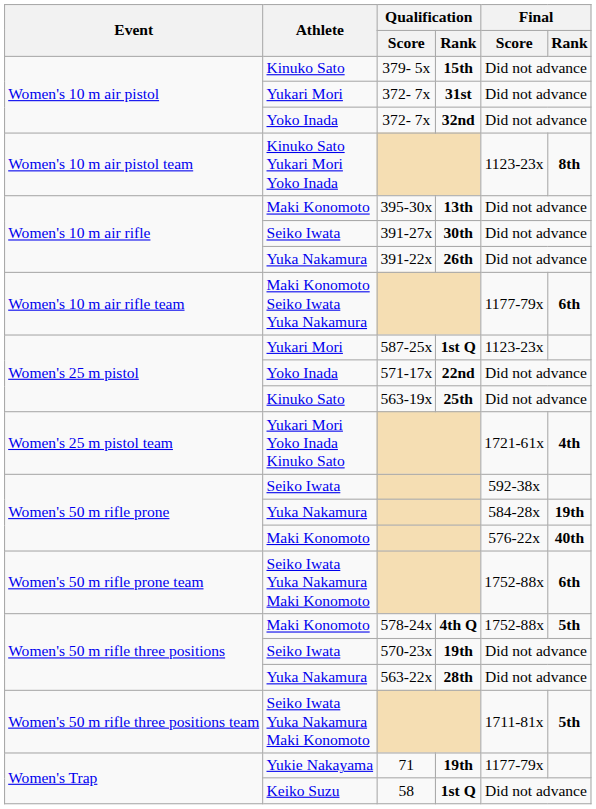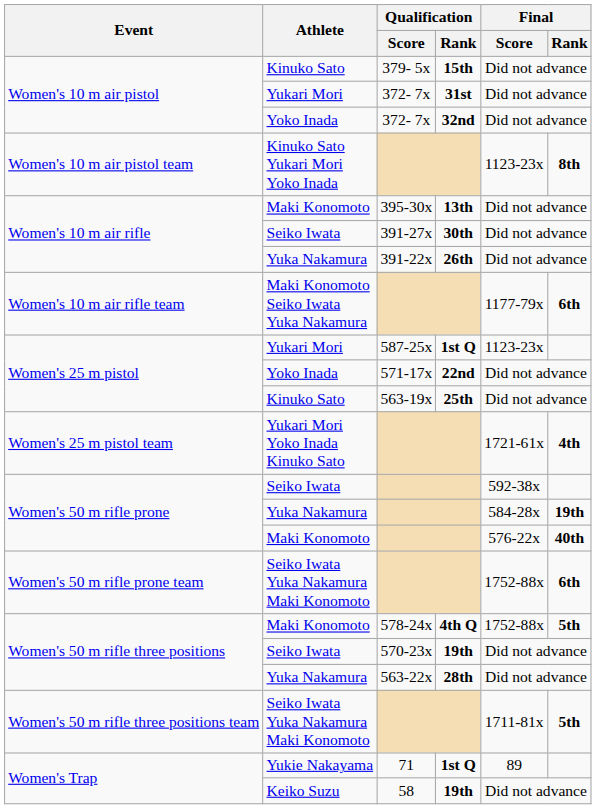71 | Qualification / Rank: 19th -> 1st Q
71 | Final / Score: 1177-79x -> 89
58 | Qualification / Rank: 1st Q -> 19th
